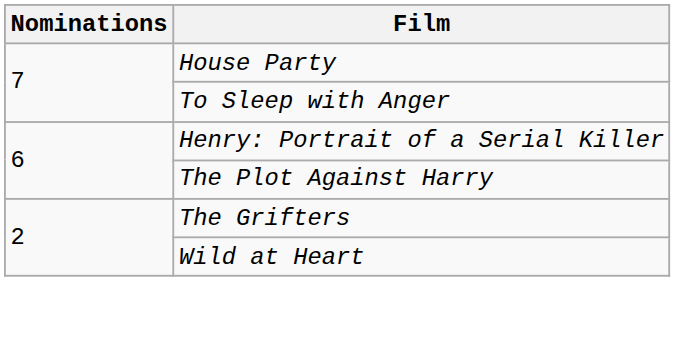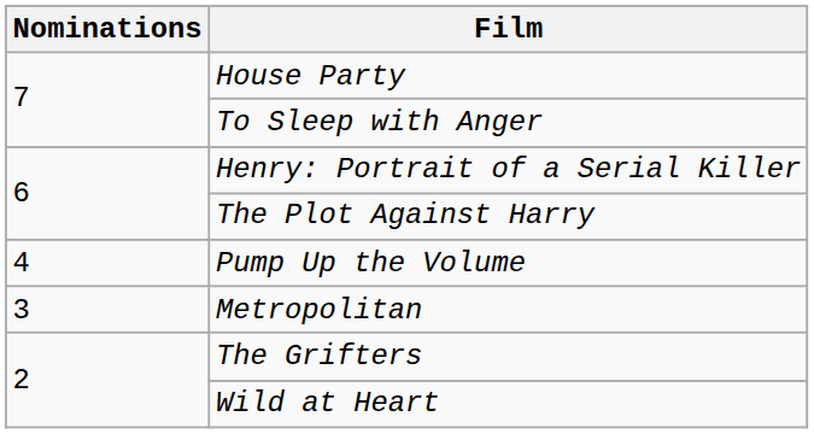+ row: 4 | Pump Up the Volume
+ row: 3 | Metropolitan
